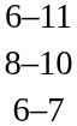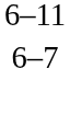- row: 8–10
